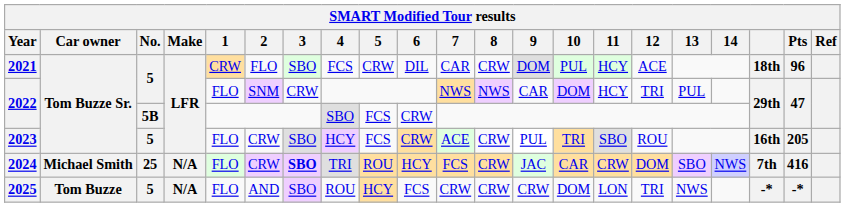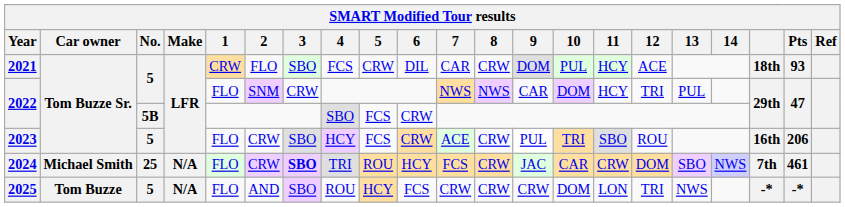2021 | Pts: 96 -> 93
2023 | Pts: 205 -> 206
2024 | Pts: 416 -> 461
